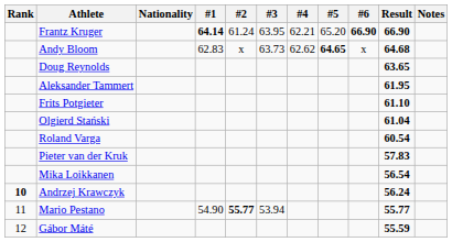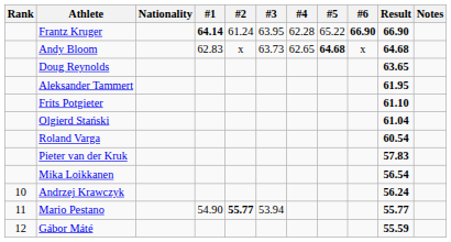Frantz Kruger | #4: 62.21 -> 62.28
Frantz Kruger | #5: 65.20 -> 65.22
Andy Bloom | #4: 62.62 -> 62.65
Andy Bloom | #5: 64.65 -> 64.68
Andrzej Krawczyk | Rank: bold -> normal
